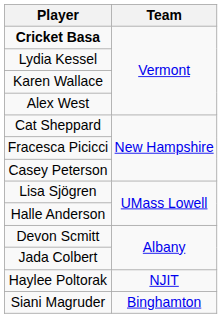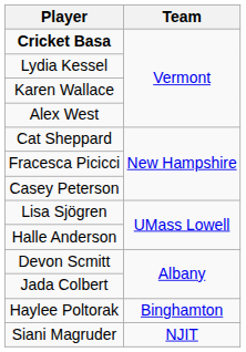Haylee Poltorak | Team: NJIT -> Binghamton
Siani Magruder | Team: Binghamton -> NJIT
